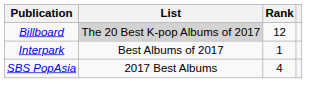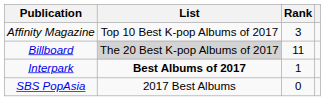+ row: Affinity Magazine | Top 10 Best K-pop Albums of 2017 | 3
Billboard | Rank: 12 -> 11
Interpark | List: normal -> bold
SBS PopAsia | Rank: 4 -> 0
